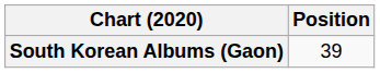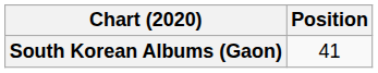South Korean Albums (Gaon) | Position: 39 -> 41
